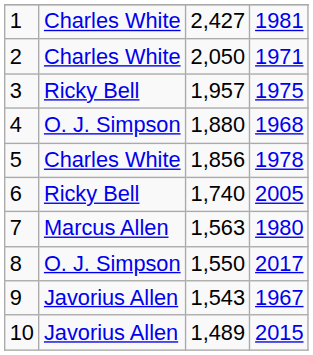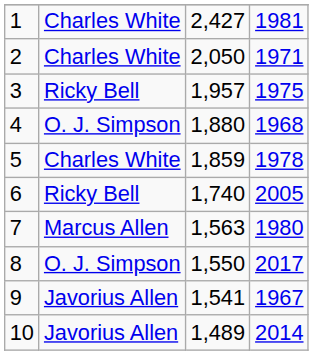5 | column 3: 1,856 -> 1,859
9 | column 3: 1,543 -> 1,541
10 | column 4: 2015 -> 2014
